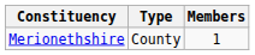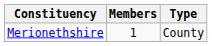columns swapped: Members <-> Type
